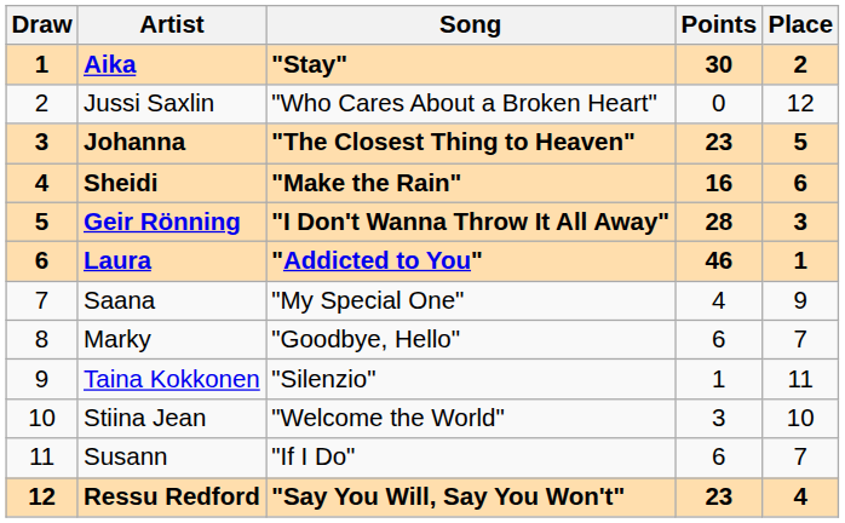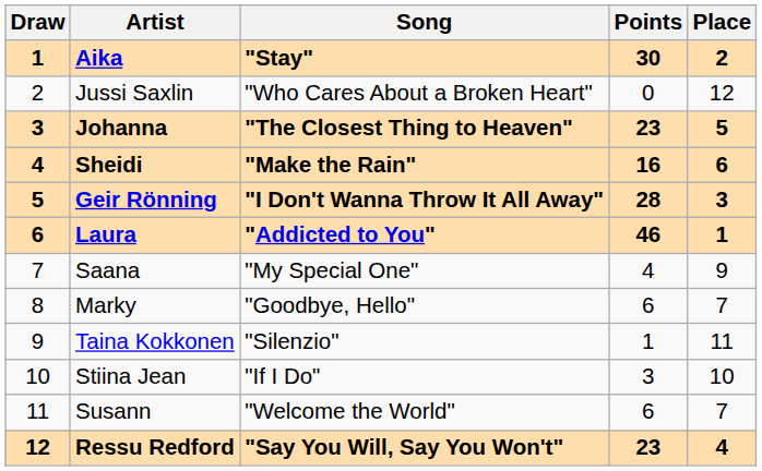Stiina Jean | Song: "Welcome the World" -> "If I Do"
Susann | Song: "If I Do" -> "Welcome the World"
